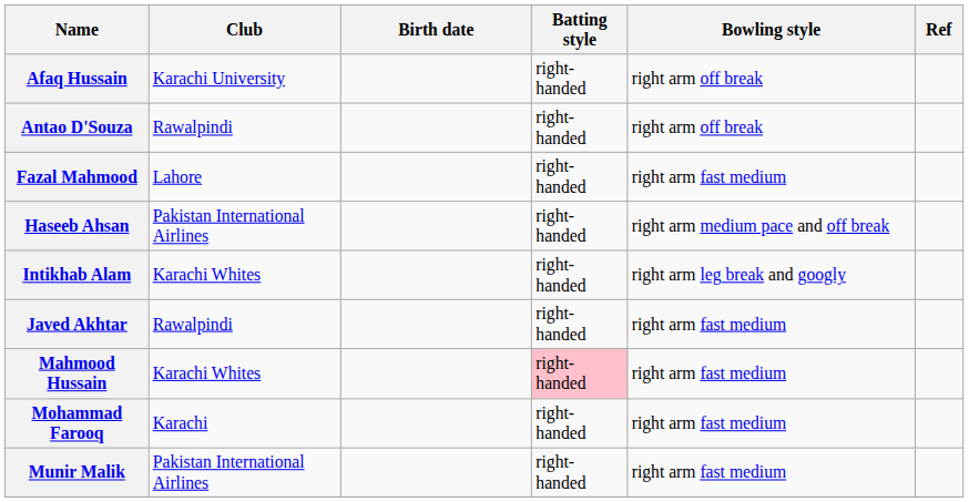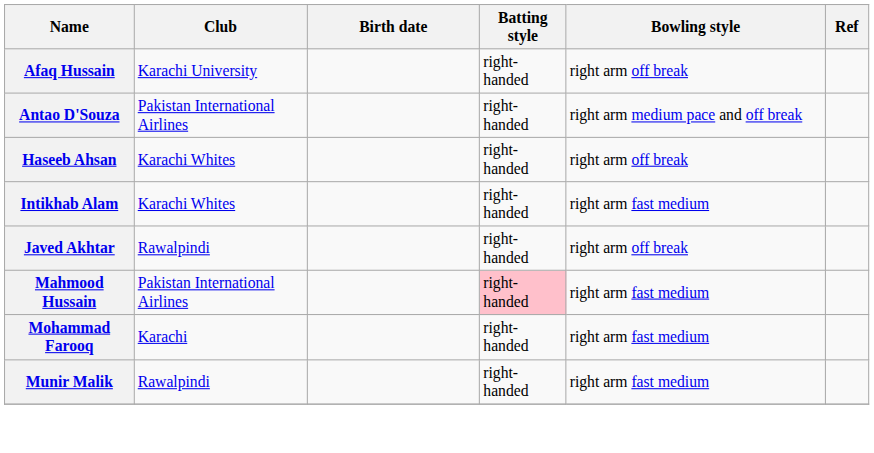Antao D'Souza | Club: Rawalpindi -> Pakistan International Airlines
Antao D'Souza | Bowling style: right arm off break -> right arm medium pace and off break
- row: Fazal Mahmood | Lahore | right-handed | right arm fast medium
Haseeb Ahsan | Club: Pakistan International Airlines -> Karachi Whites
Haseeb Ahsan | Bowling style: right arm medium pace and off break -> right arm off break
Intikhab Alam | Bowling style: right arm leg break and googly -> right arm fast medium
Javed Akhtar | Bowling style: right arm fast medium -> right arm off break
Mahmood Hussain | Club: Karachi Whites -> Pakistan International Airlines
Munir Malik | Club: Pakistan International Airlines -> Rawalpindi
